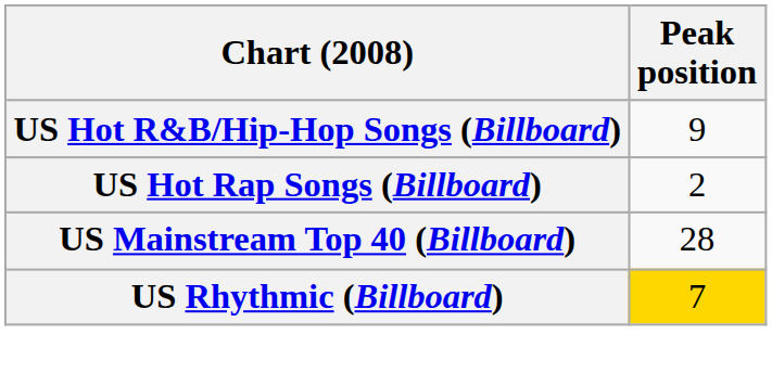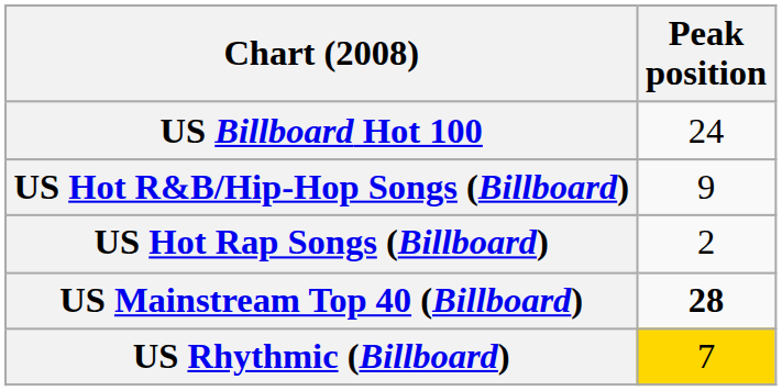+ row: US Billboard Hot 100 | 24
US Mainstream Top 40 (Billboard) | Peak position: normal -> bold
